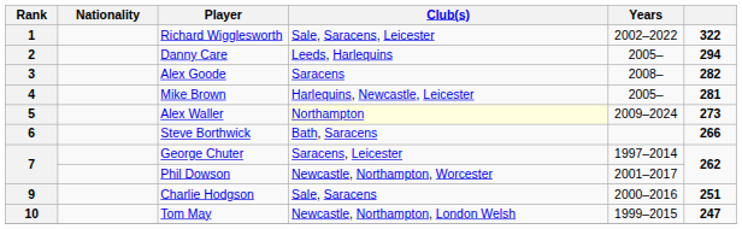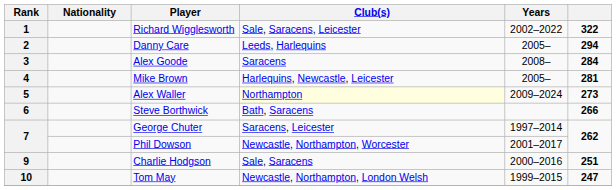3 | column 6: 282 -> 284
